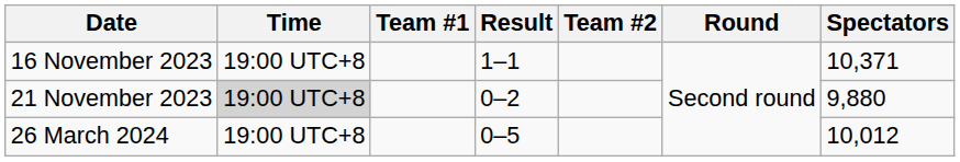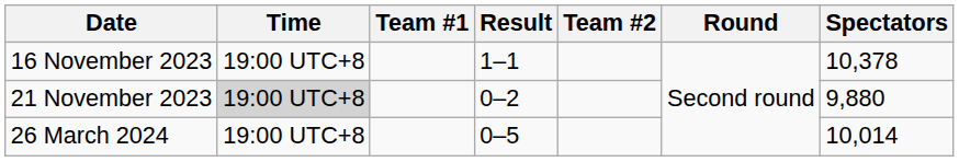16 November 2023 | Spectators: 10,371 -> 10,378
26 March 2024 | Spectators: 10,012 -> 10,014
